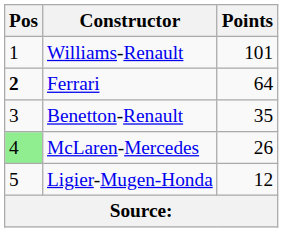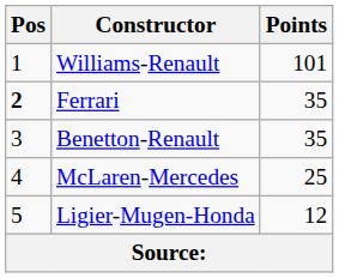Ferrari | Points: 64 -> 35
McLaren-Mercedes | Pos: lightgreen background -> no background
McLaren-Mercedes | Points: 26 -> 25
